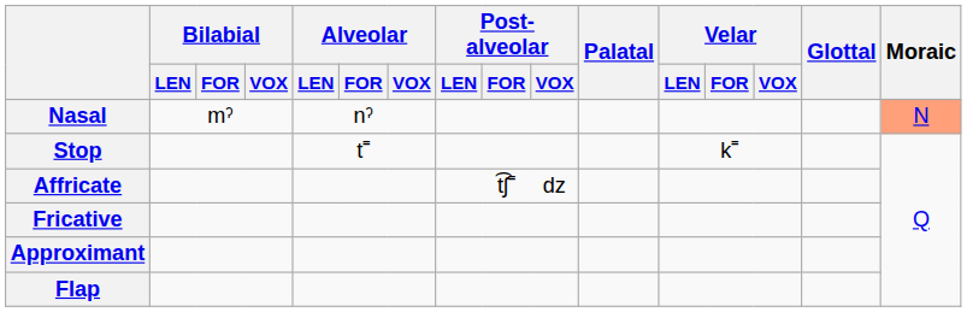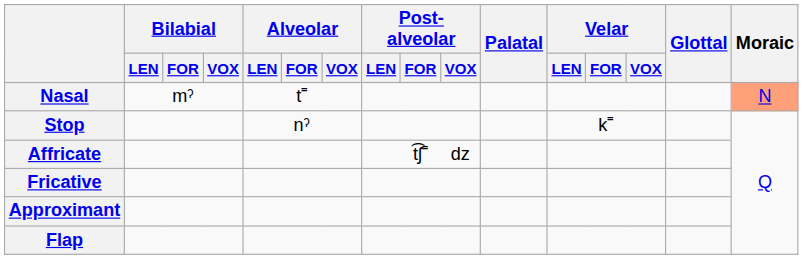Nasal | Alveolar / FOR: nˀ -> t˭
Stop | Alveolar / FOR: t˭ -> nˀ
